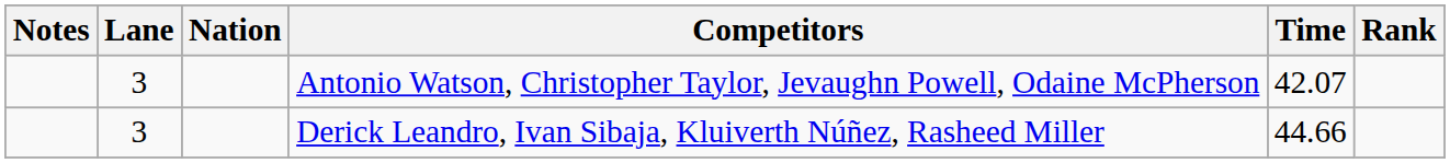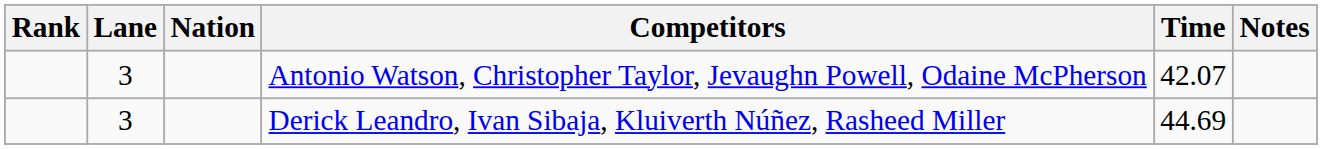columns swapped: Rank <-> Notes
Derick Leandro, Ivan Sibaja, Kluiverth Núñez, Rasheed Miller | Time: 44.66 -> 44.69
